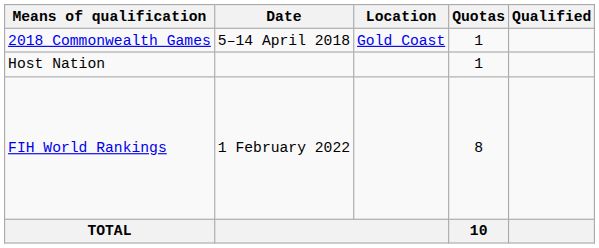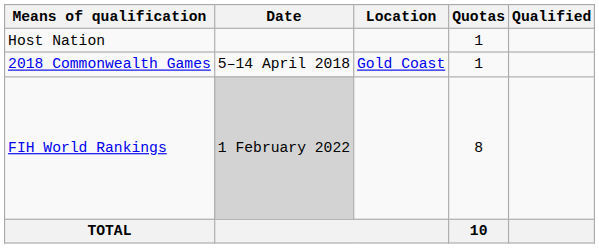rows swapped: Host Nation <-> 2018 Commonwealth Games
FIH World Rankings | Date: no background -> lightgrey background
